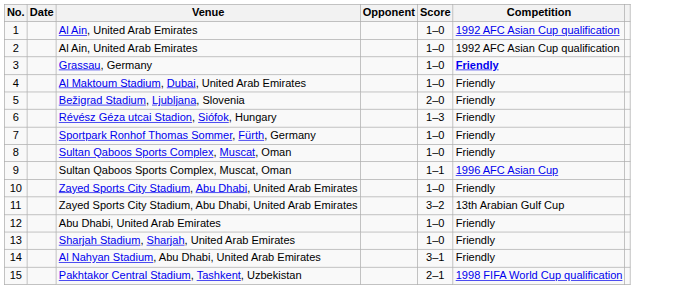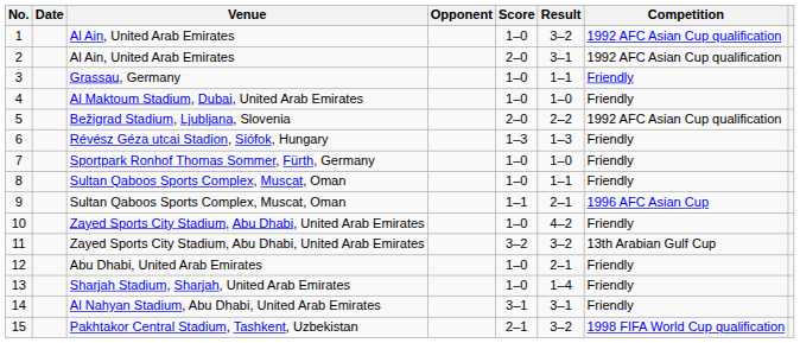+ column: Result | 3–2 | 3–1 | 1–1 | 1–0 | 2–2 | 1–3 | 1–0 | 1–1 | 2–1 | 4–2 | 3–2 | 2–1 | 1–4 | 3–1 | 3–2
2 | Score: 1–0 -> 2–0
3 | Competition: bold -> normal
5 | Competition: Friendly -> 1992 AFC Asian Cup qualification
